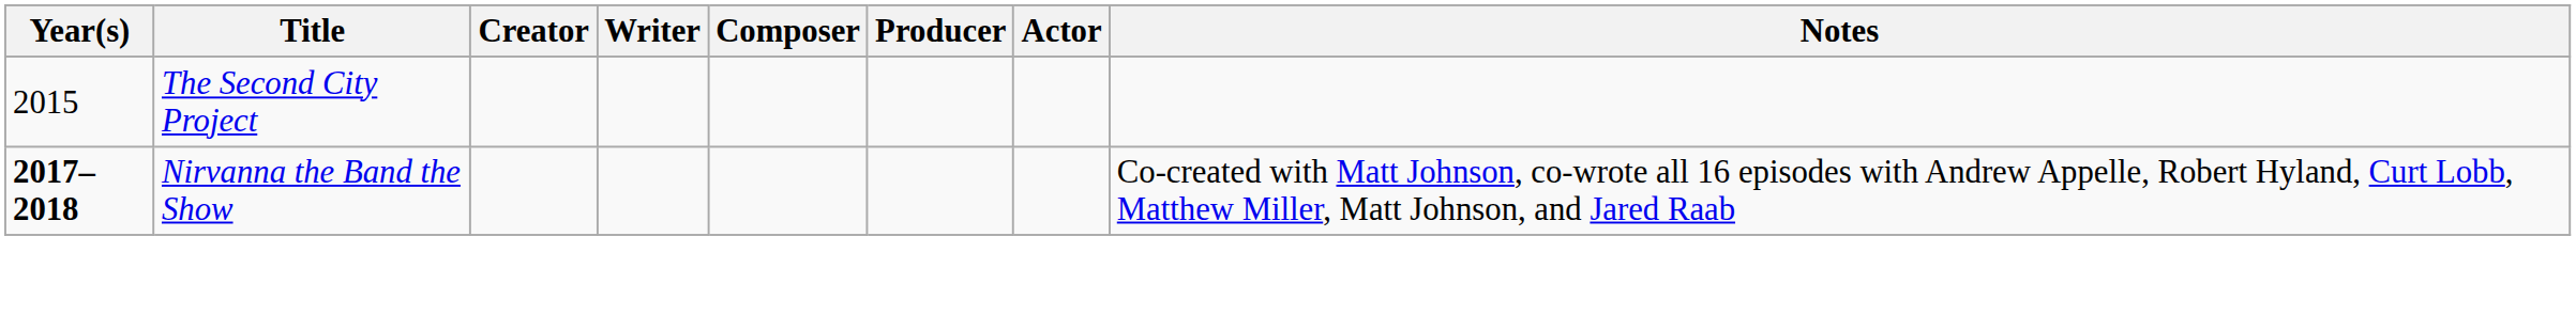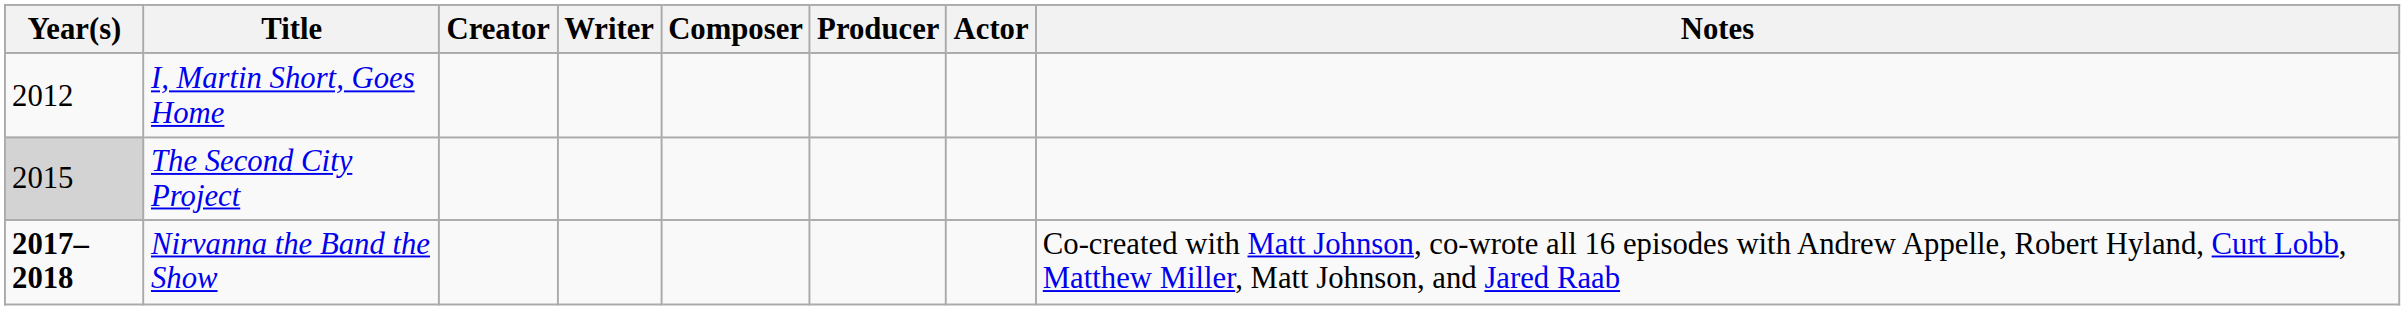+ row: 2012 | I, Martin Short, Goes Home
The Second City Project | Year(s): no background -> lightgrey background
